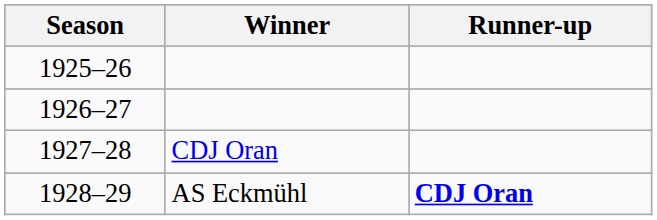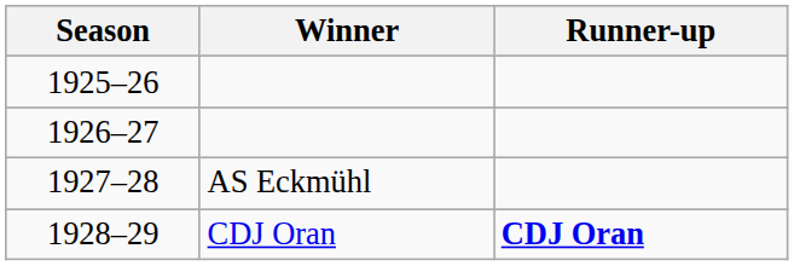1927–28 | Winner: CDJ Oran -> AS Eckmühl
1928–29 | Winner: AS Eckmühl -> CDJ Oran
